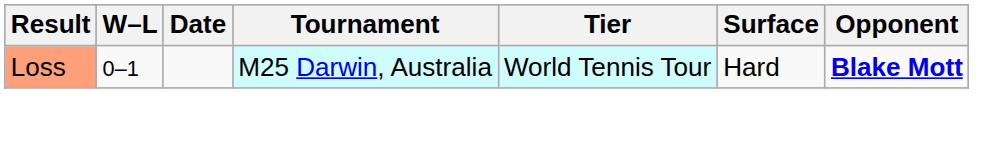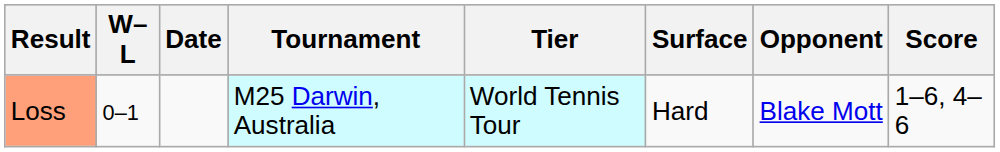+ column: Score | 1–6, 4–6
Loss | Opponent: bold -> normal
